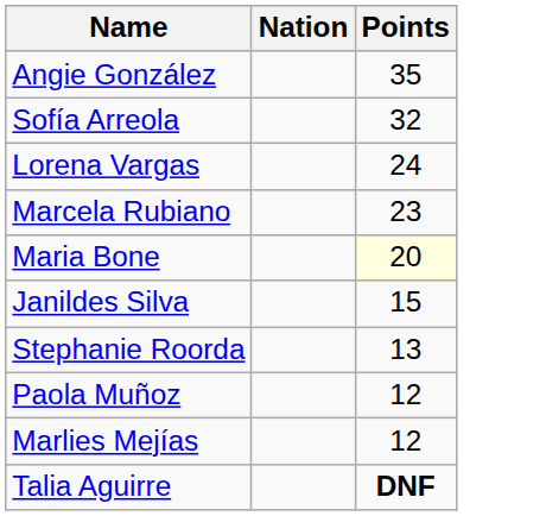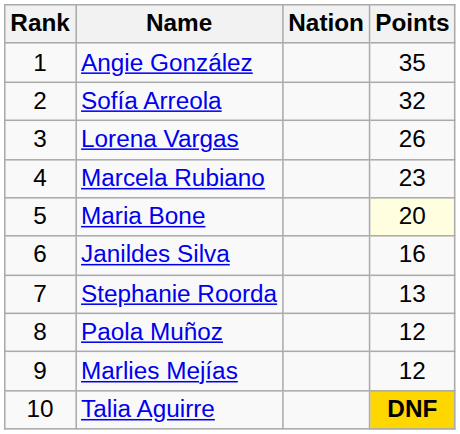+ column: Rank | 1 | 2 | 3 | 4 | 5 | 6 | 7 | 8 | 9 | 10
Lorena Vargas | Points: 24 -> 26
Janildes Silva | Points: 15 -> 16
Talia Aguirre | Points: no background -> gold background
